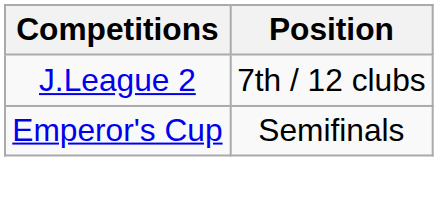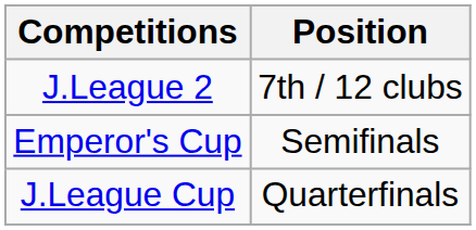+ row: J.League Cup | Quarterfinals
